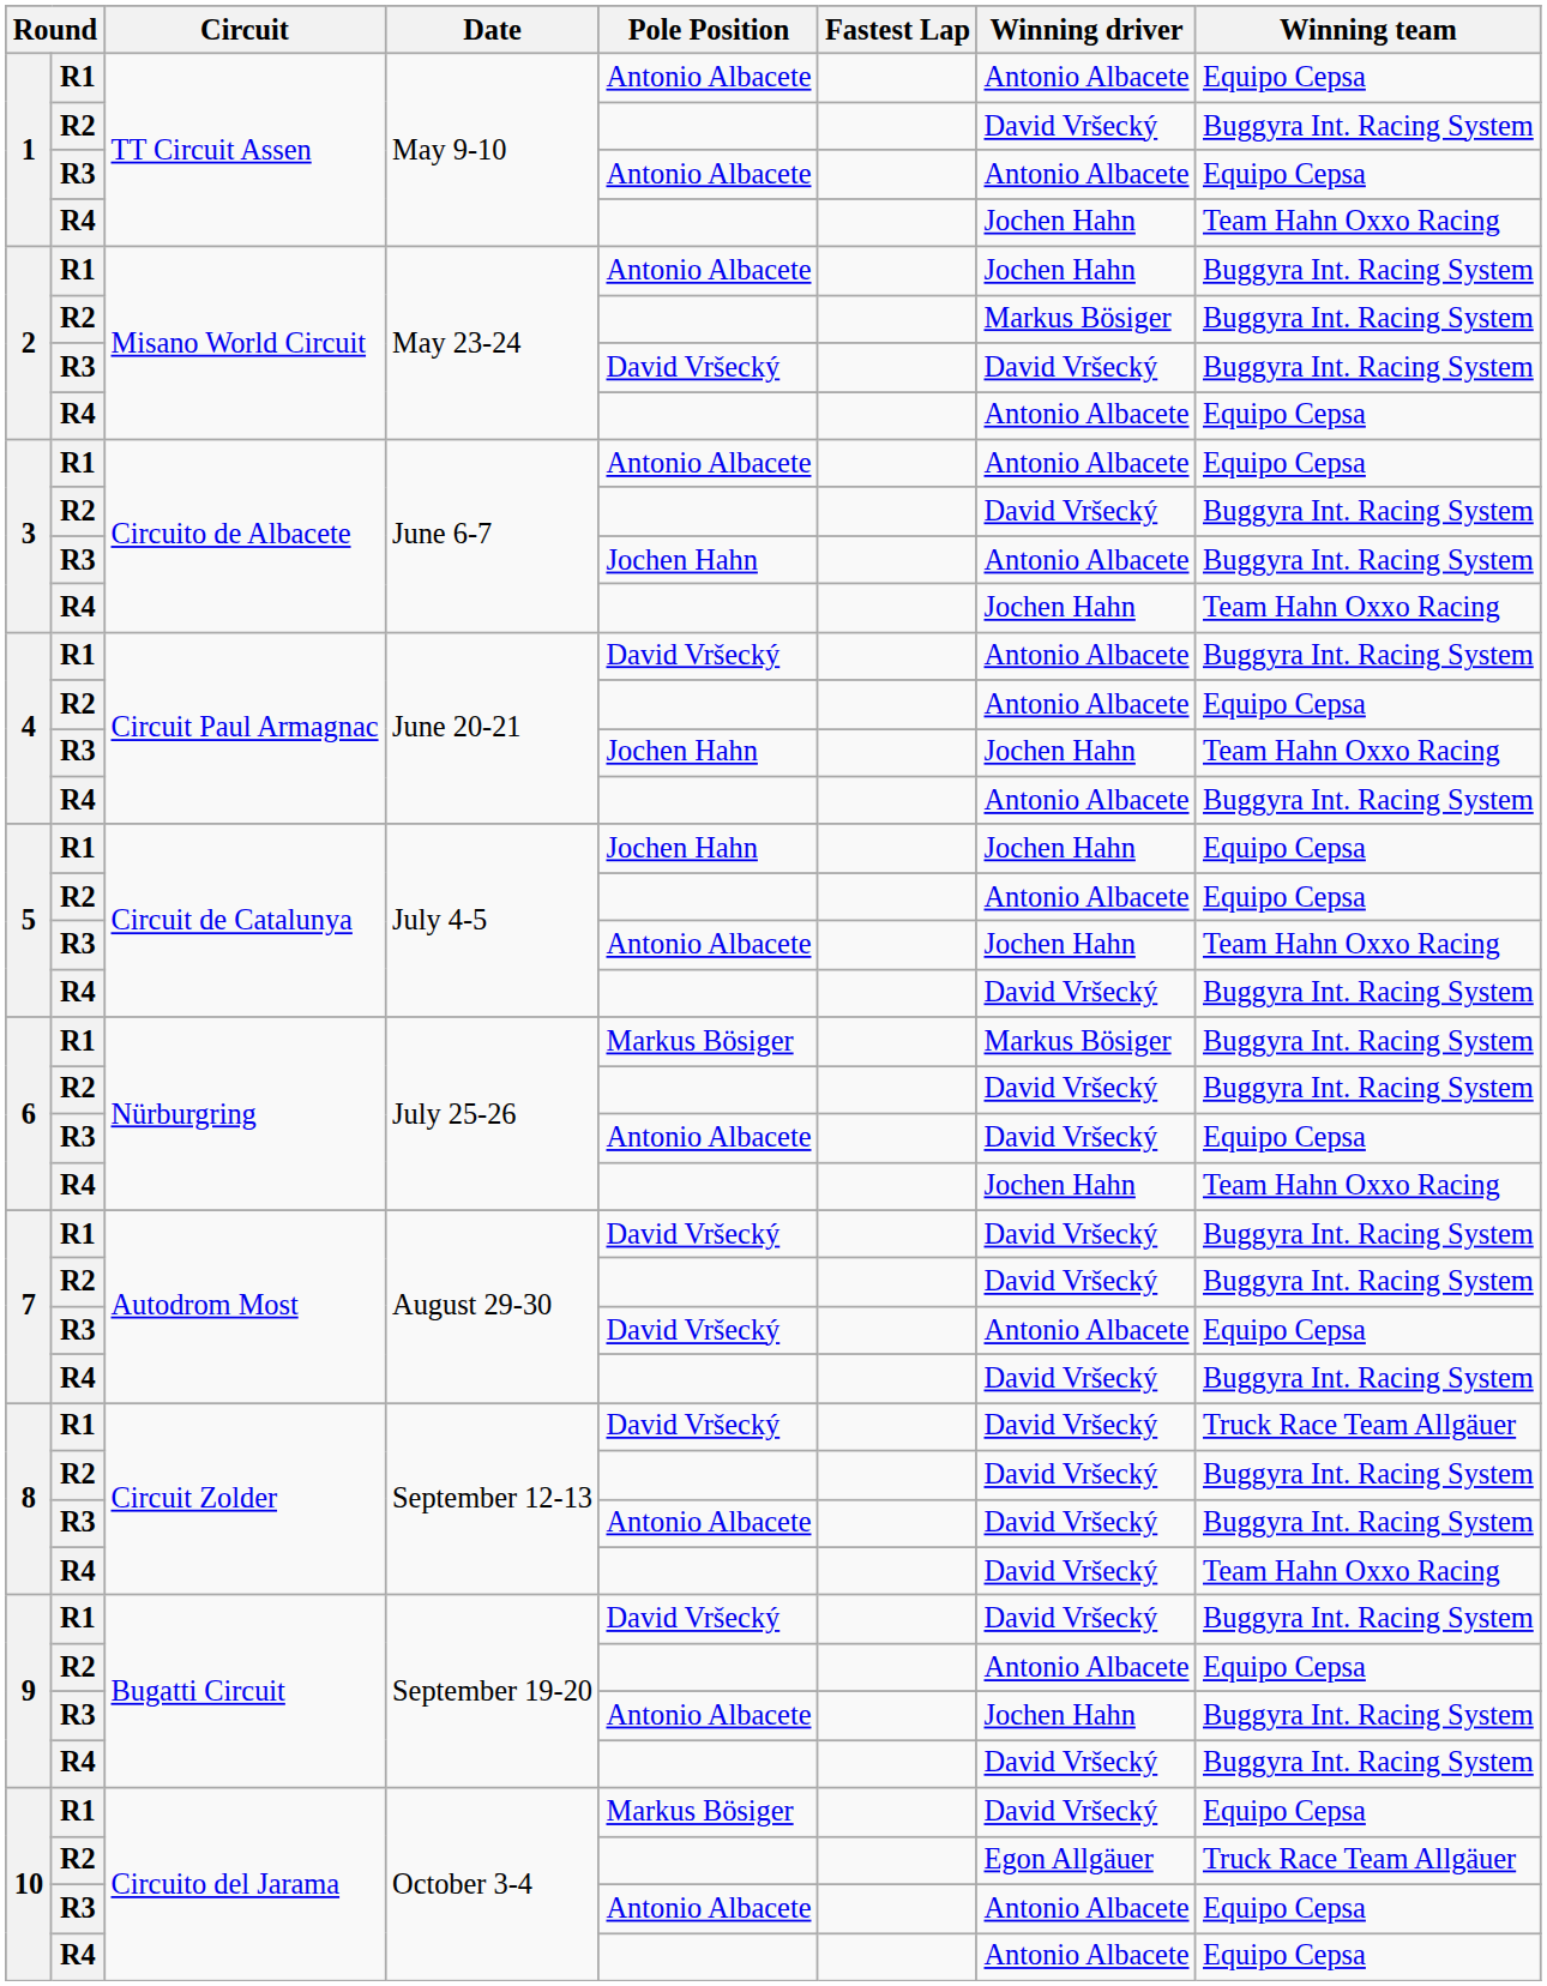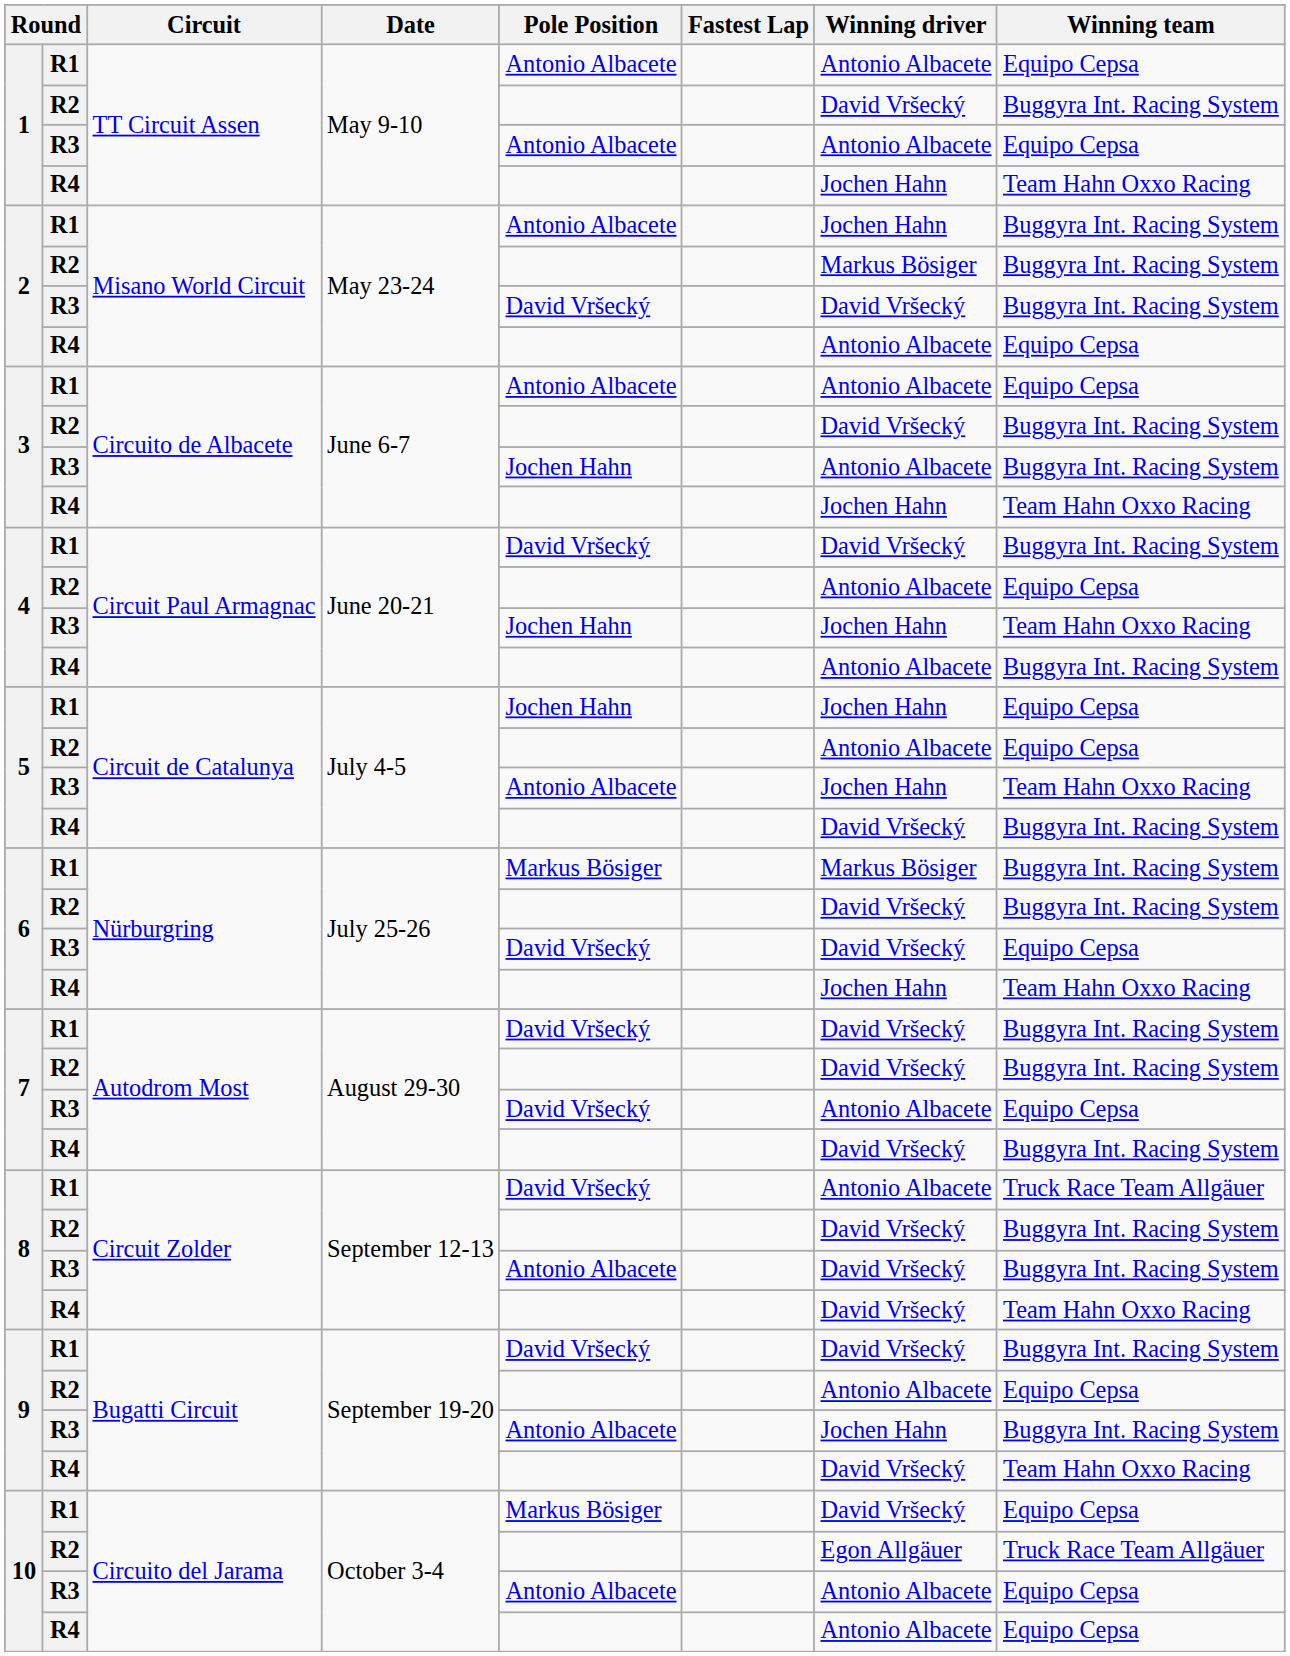4 / R1 | Winning driver: Antonio Albacete -> David Vršecký
6 / R3 | Pole Position: Antonio Albacete -> David Vršecký
8 / R1 | Winning driver: David Vršecký -> Antonio Albacete
9 / R4 | Winning team: Buggyra Int. Racing System -> Team Hahn Oxxo Racing
